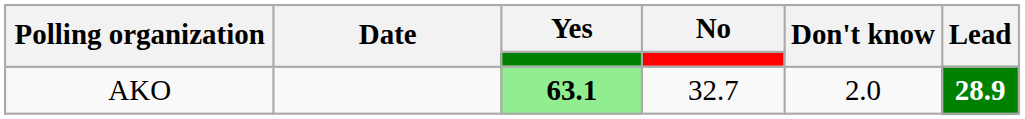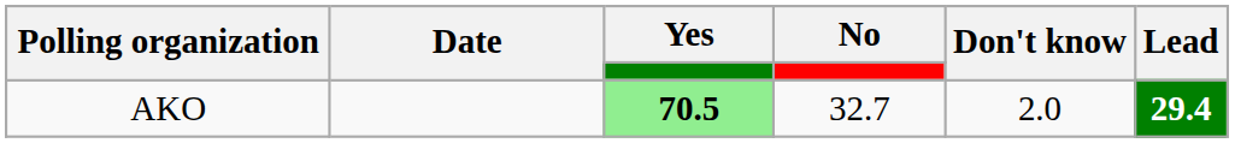AKO | Yes: 63.1 -> 70.5
AKO | Lead: 28.9 -> 29.4
